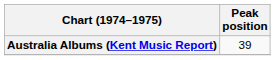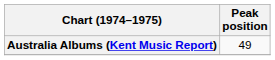Australia Albums (Kent Music Report) | Peak position: 39 -> 49
